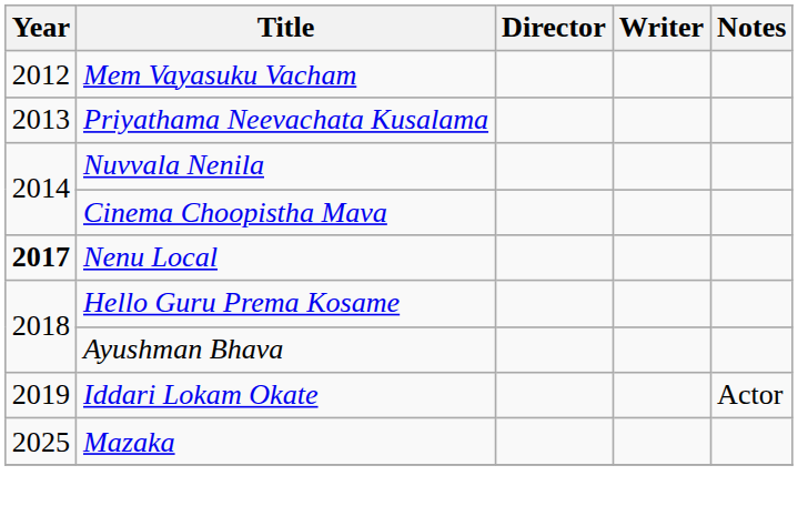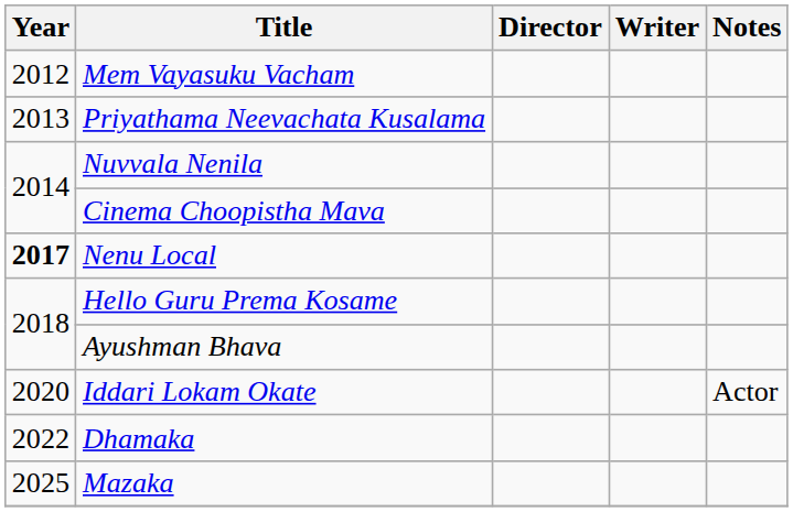Iddari Lokam Okate | Year: 2019 -> 2020
+ row: 2022 | Dhamaka
